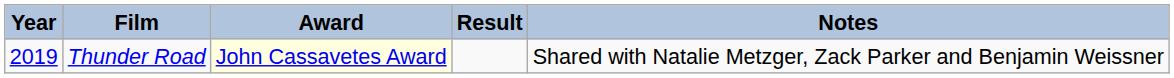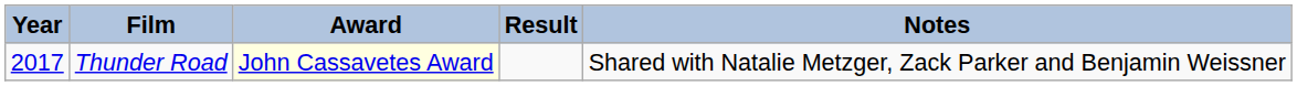Thunder Road | Year: 2019 -> 2017
